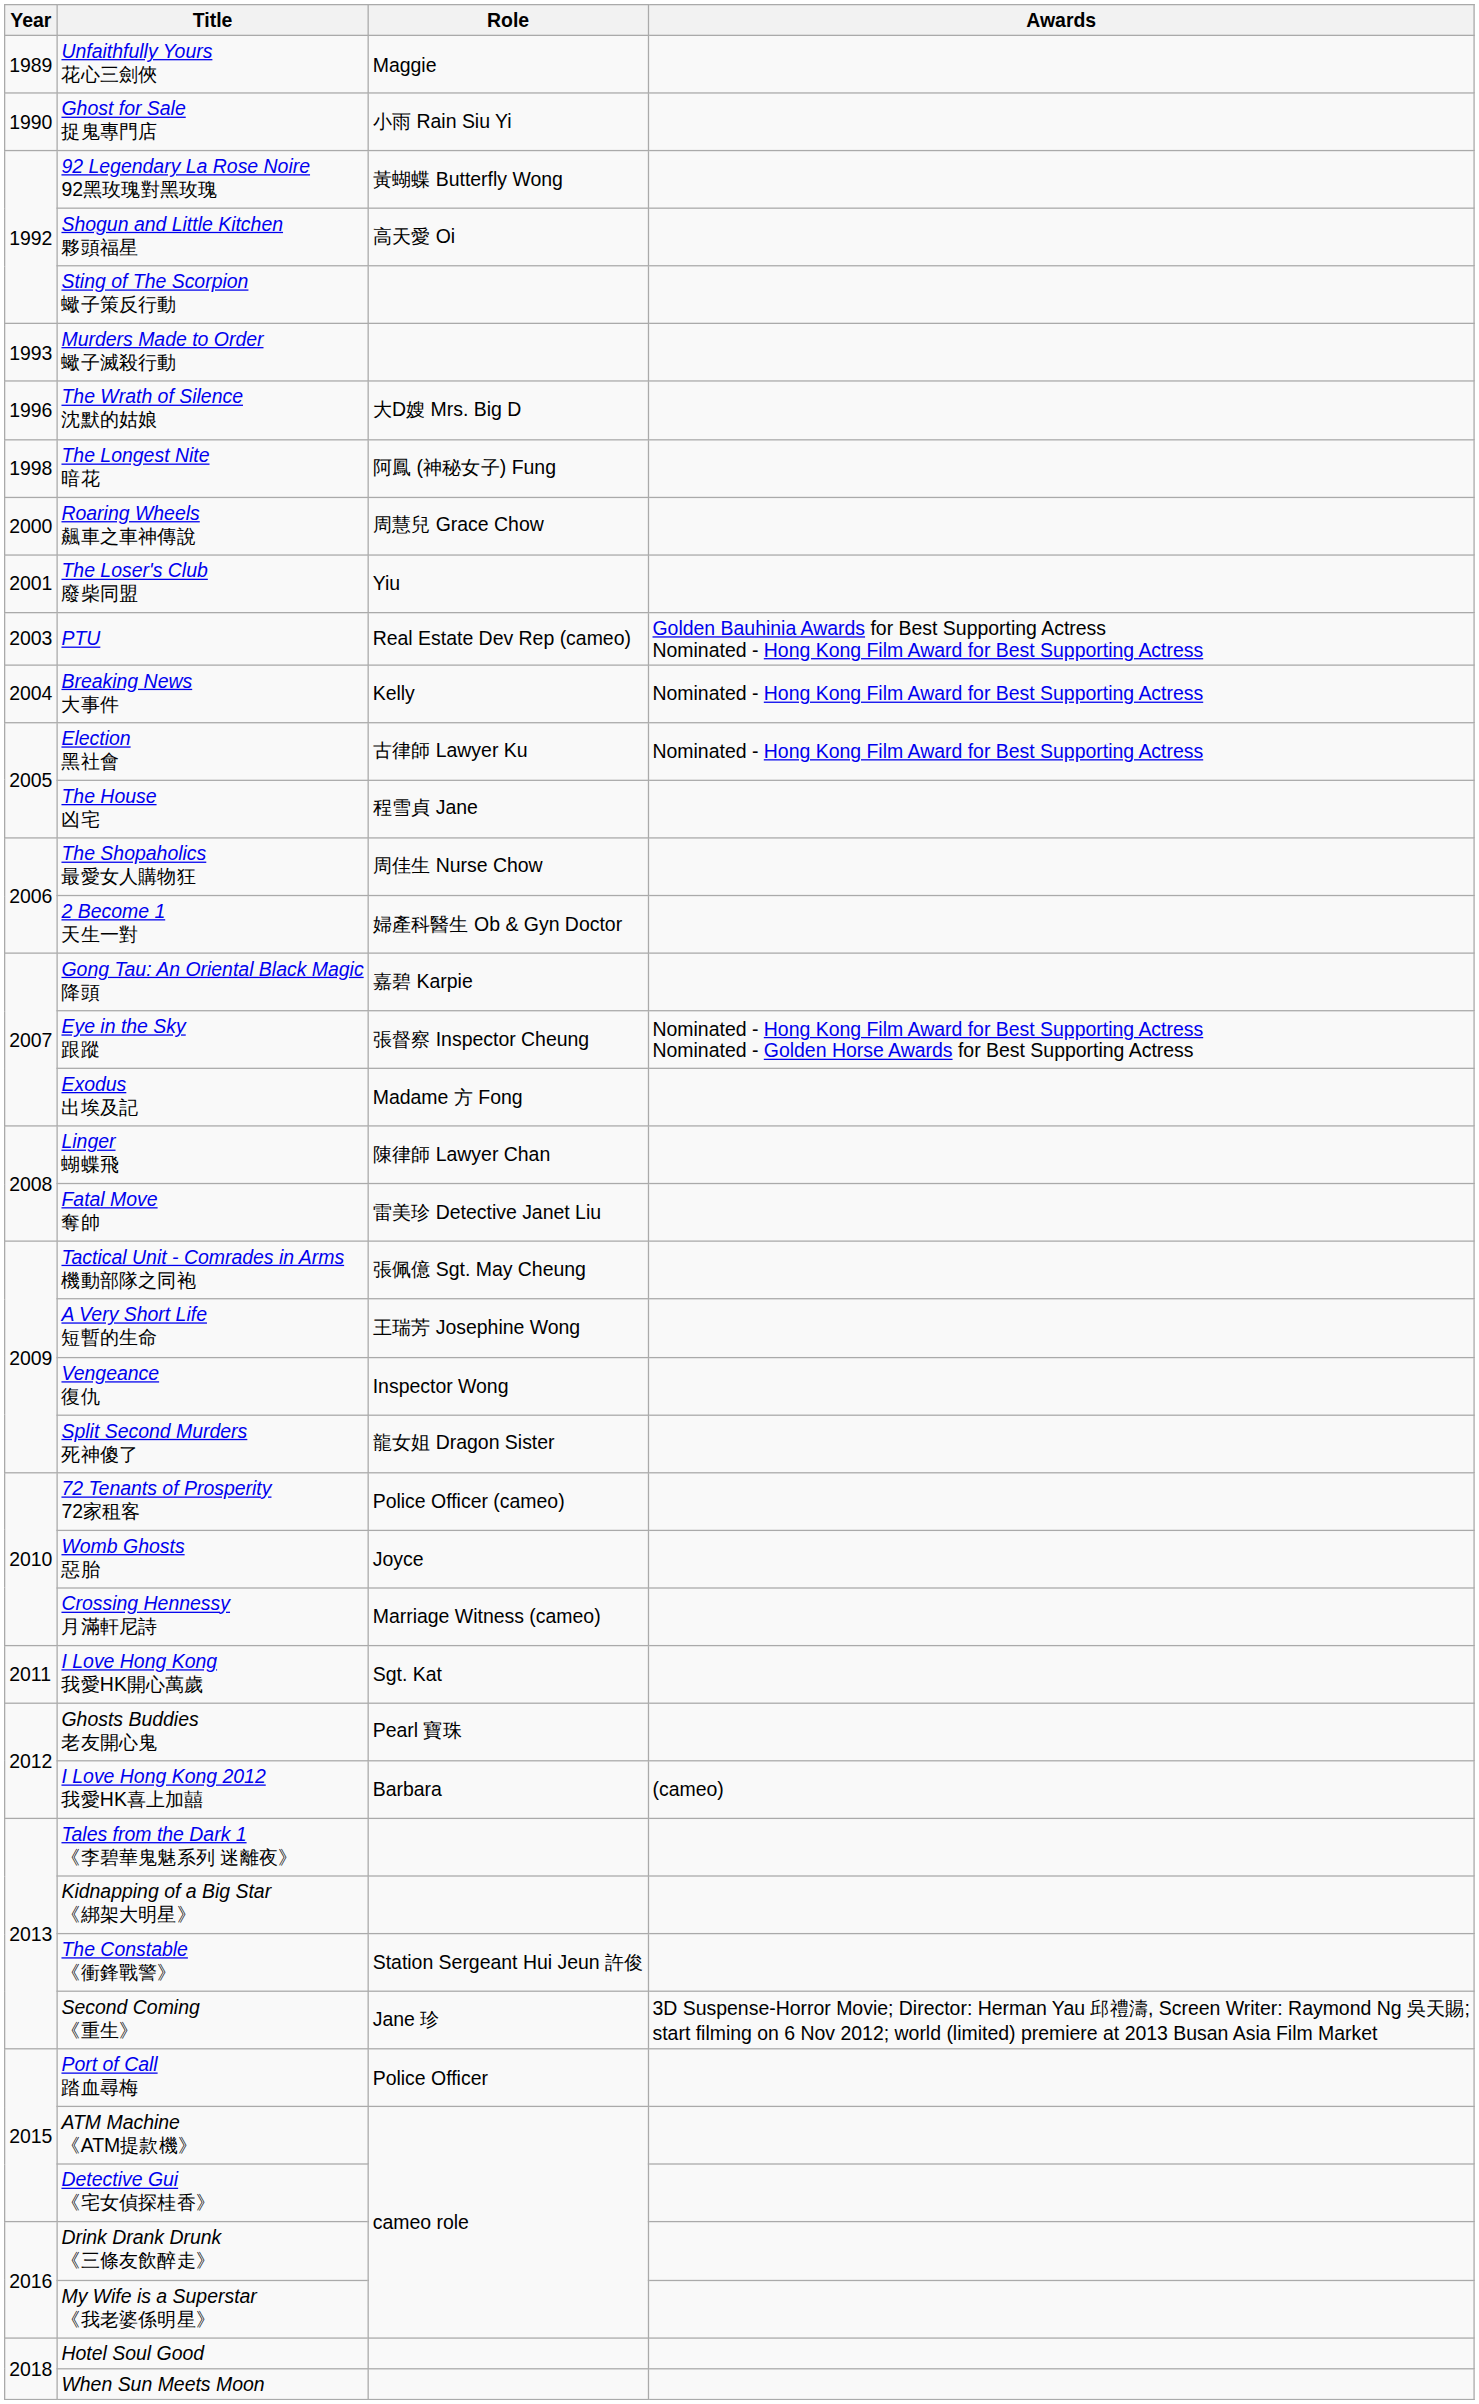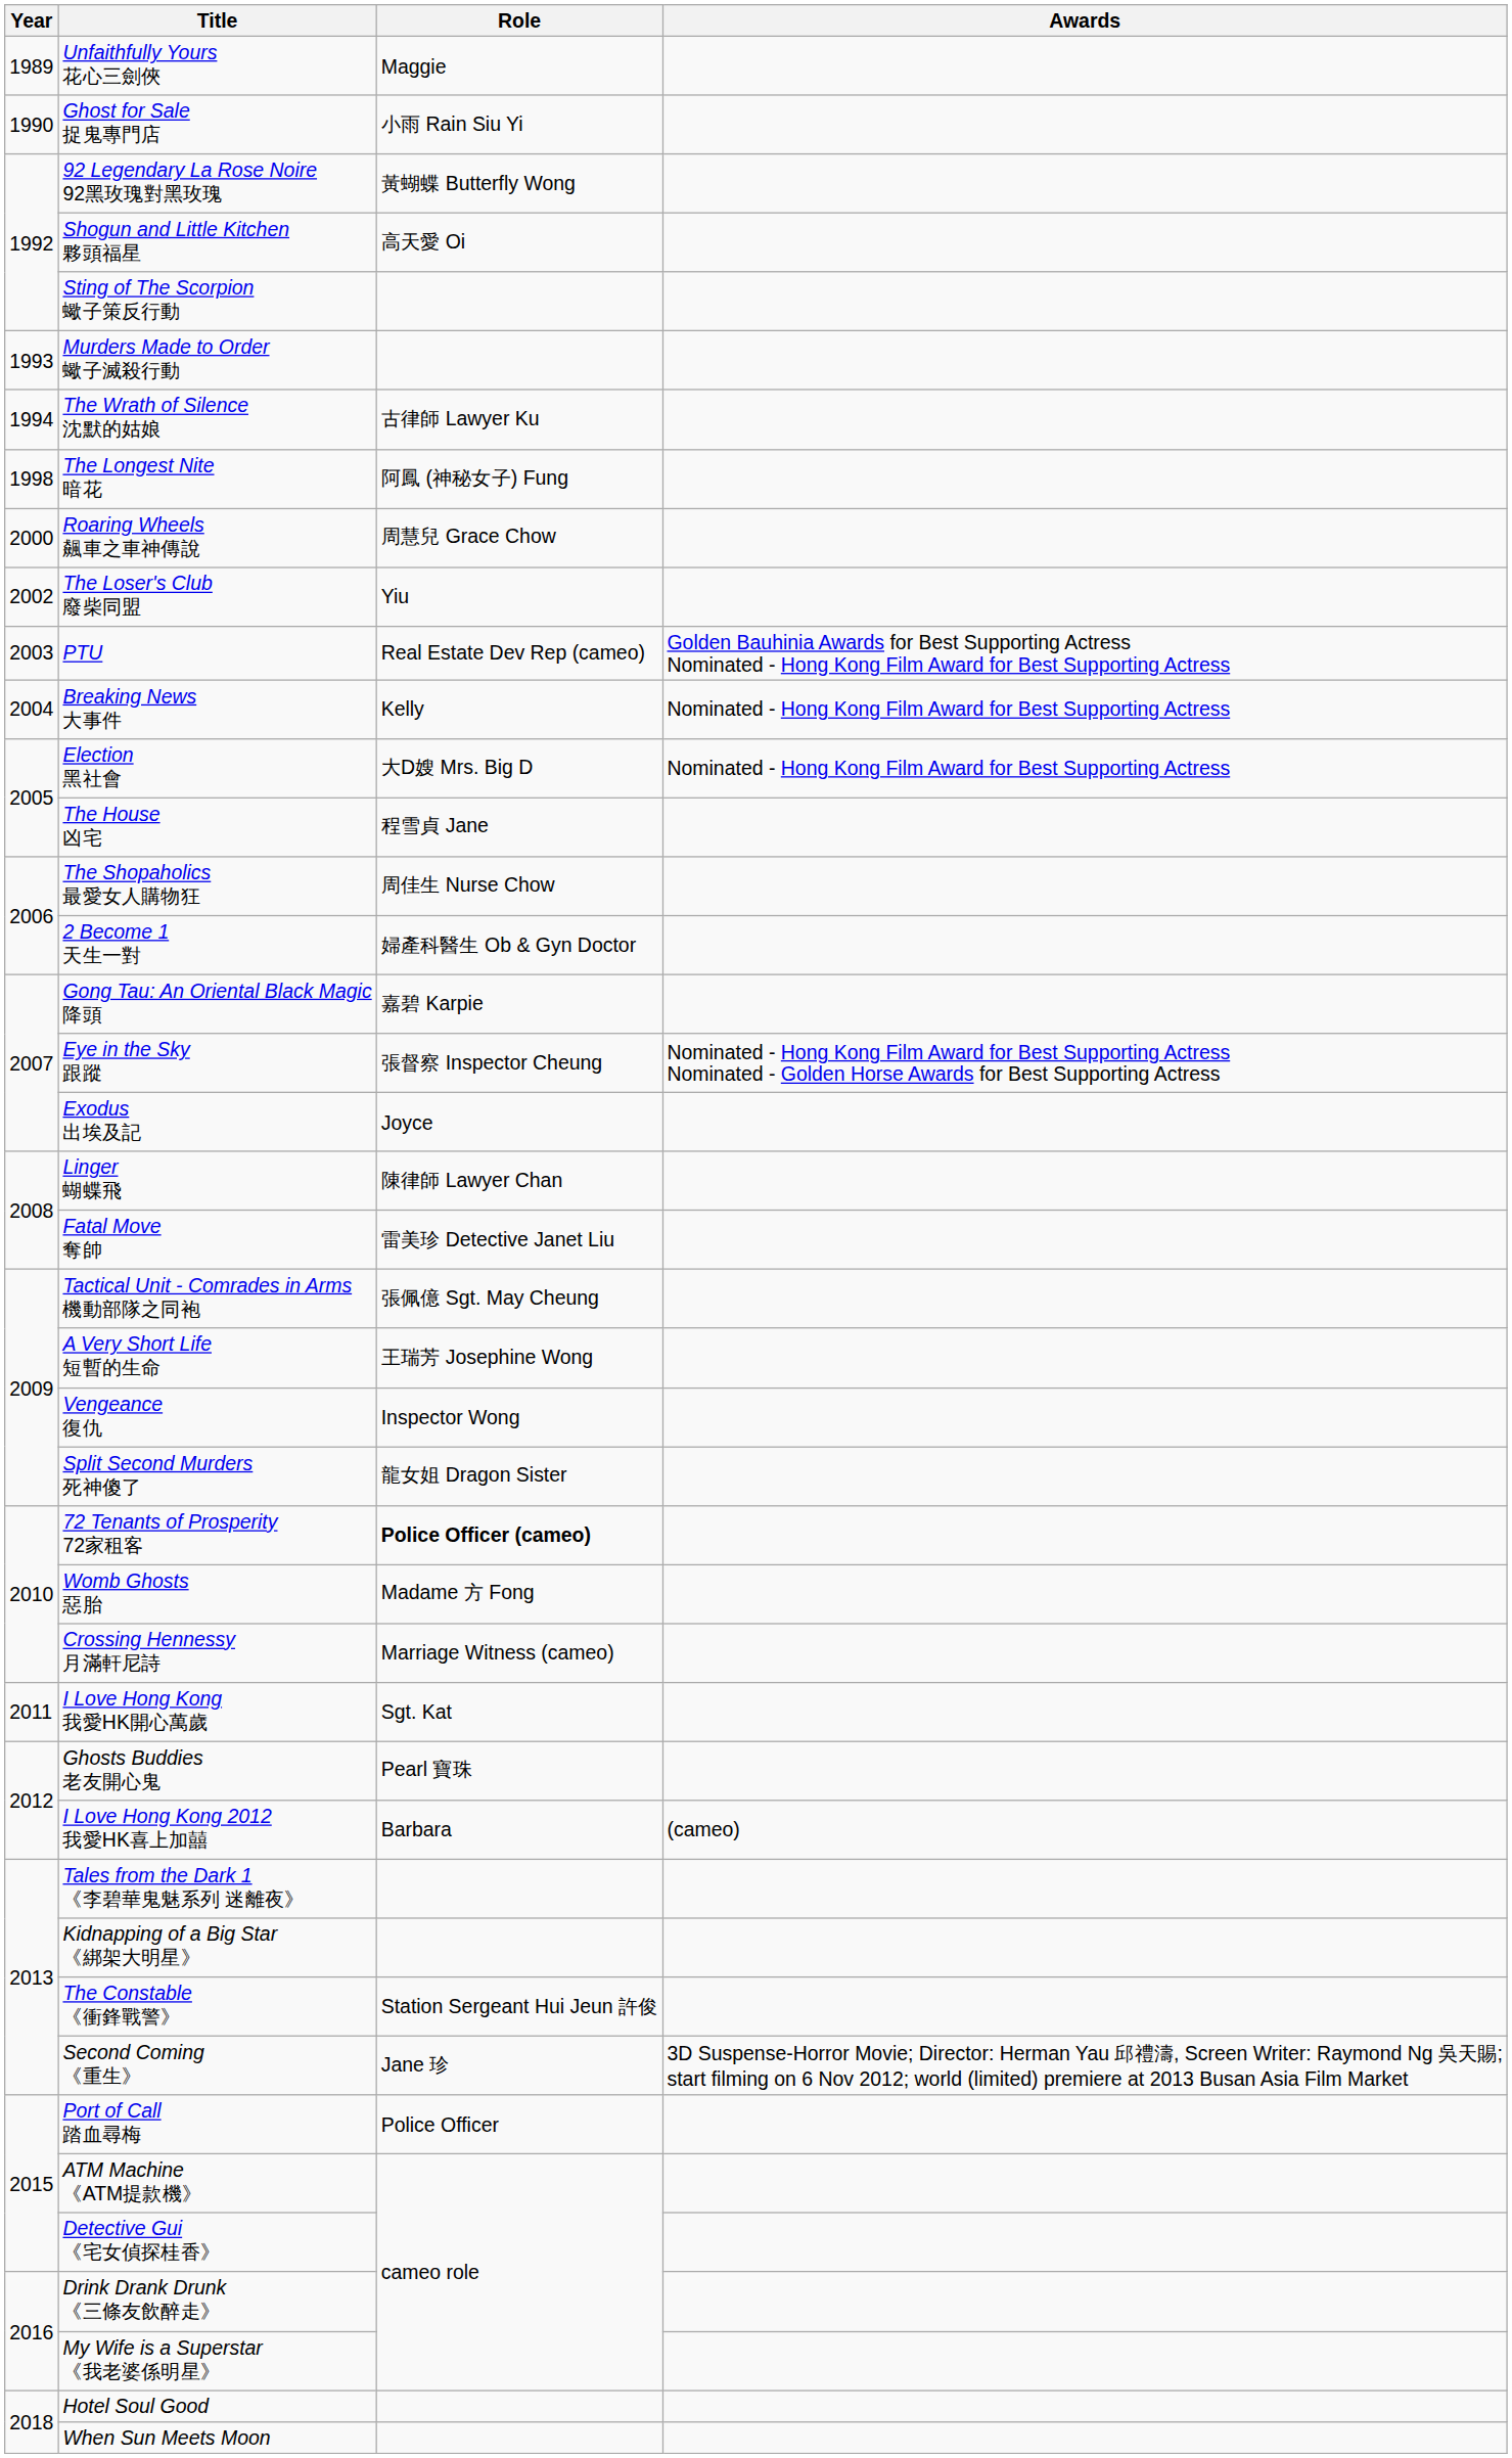The Wrath of Silence 沈默的姑娘 | Year: 1996 -> 1994
The Wrath of Silence 沈默的姑娘 | Role: 大D嫂 Mrs. Big D -> 古律師 Lawyer Ku
The Loser's Club 廢柴同盟 | Year: 2001 -> 2002
Election 黑社會 | Role: 古律師 Lawyer Ku -> 大D嫂 Mrs. Big D
Exodus 出埃及記 | Role: Madame 方 Fong -> Joyce
72 Tenants of Prosperity 72家租客 | Role: normal -> bold
Womb Ghosts 惡胎 | Role: Joyce -> Madame 方 Fong
